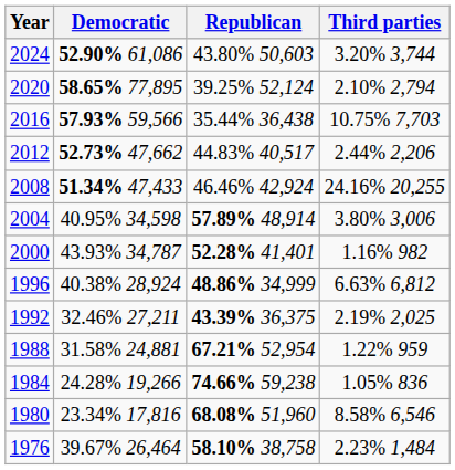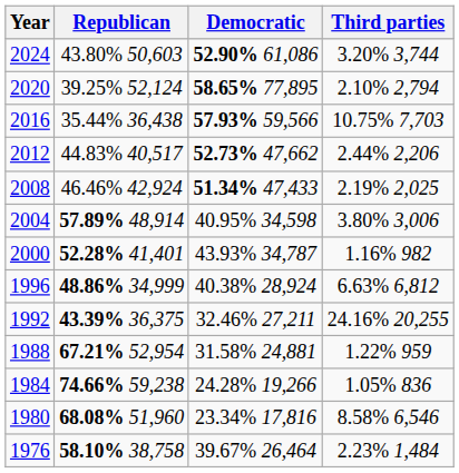columns swapped: Democratic <-> Republican
2008 | Third parties: 24.16% 20,255 -> 2.19% 2,025
1992 | Third parties: 2.19% 2,025 -> 24.16% 20,255
